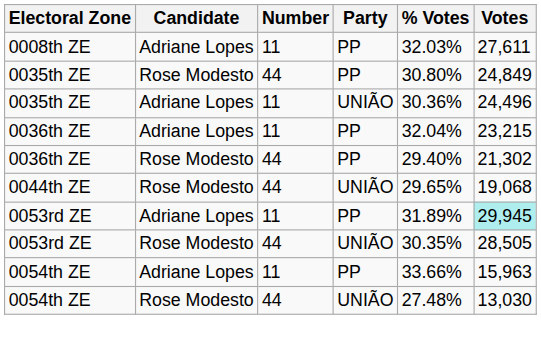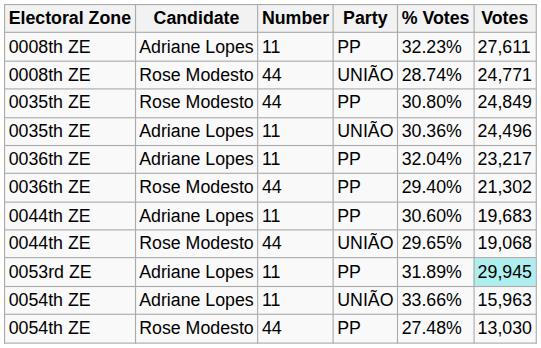0008th ZE / Adriane Lopes | % Votes: 32.03% -> 32.23%
+ row: 0008th ZE | Rose Modesto | 44 | UNIÃO | 28.74% | 24,771
0036th ZE / Adriane Lopes | Votes: 23,215 -> 23,217
+ row: 0044th ZE | Adriane Lopes | 11 | PP | 30.60% | 19,683
- row: 0053rd ZE | Rose Modesto | 44 | UNIÃO | 30.35% | 28,505
0054th ZE / Adriane Lopes | Party: PP -> UNIÃO
0054th ZE / Rose Modesto | Party: UNIÃO -> PP
